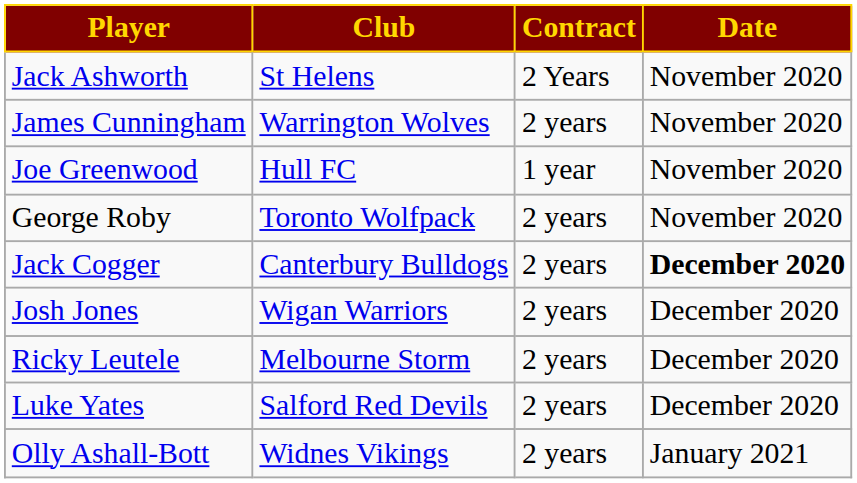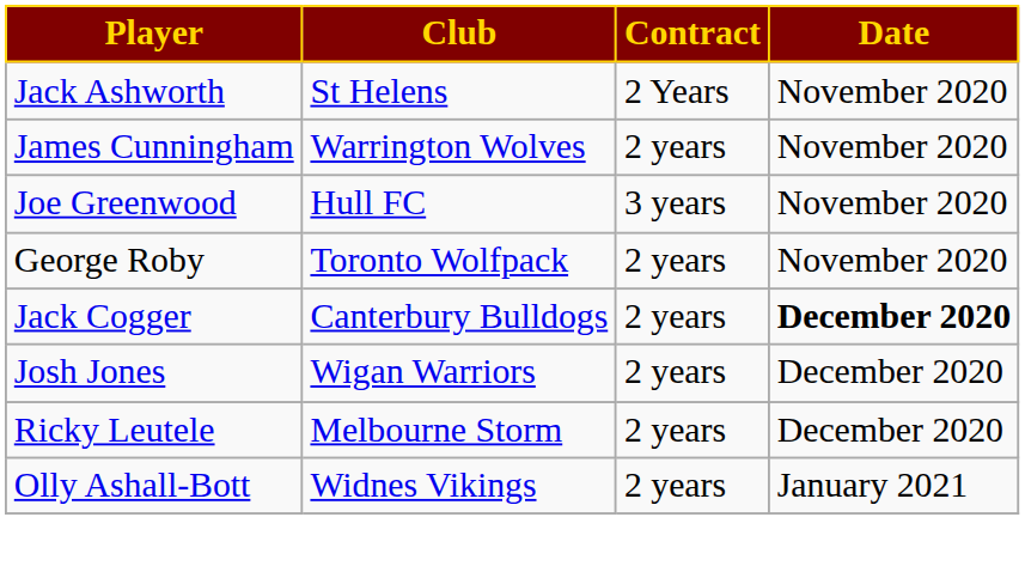Joe Greenwood | Contract: 1 year -> 3 years
- row: Luke Yates | Salford Red Devils | 2 years | December 2020
